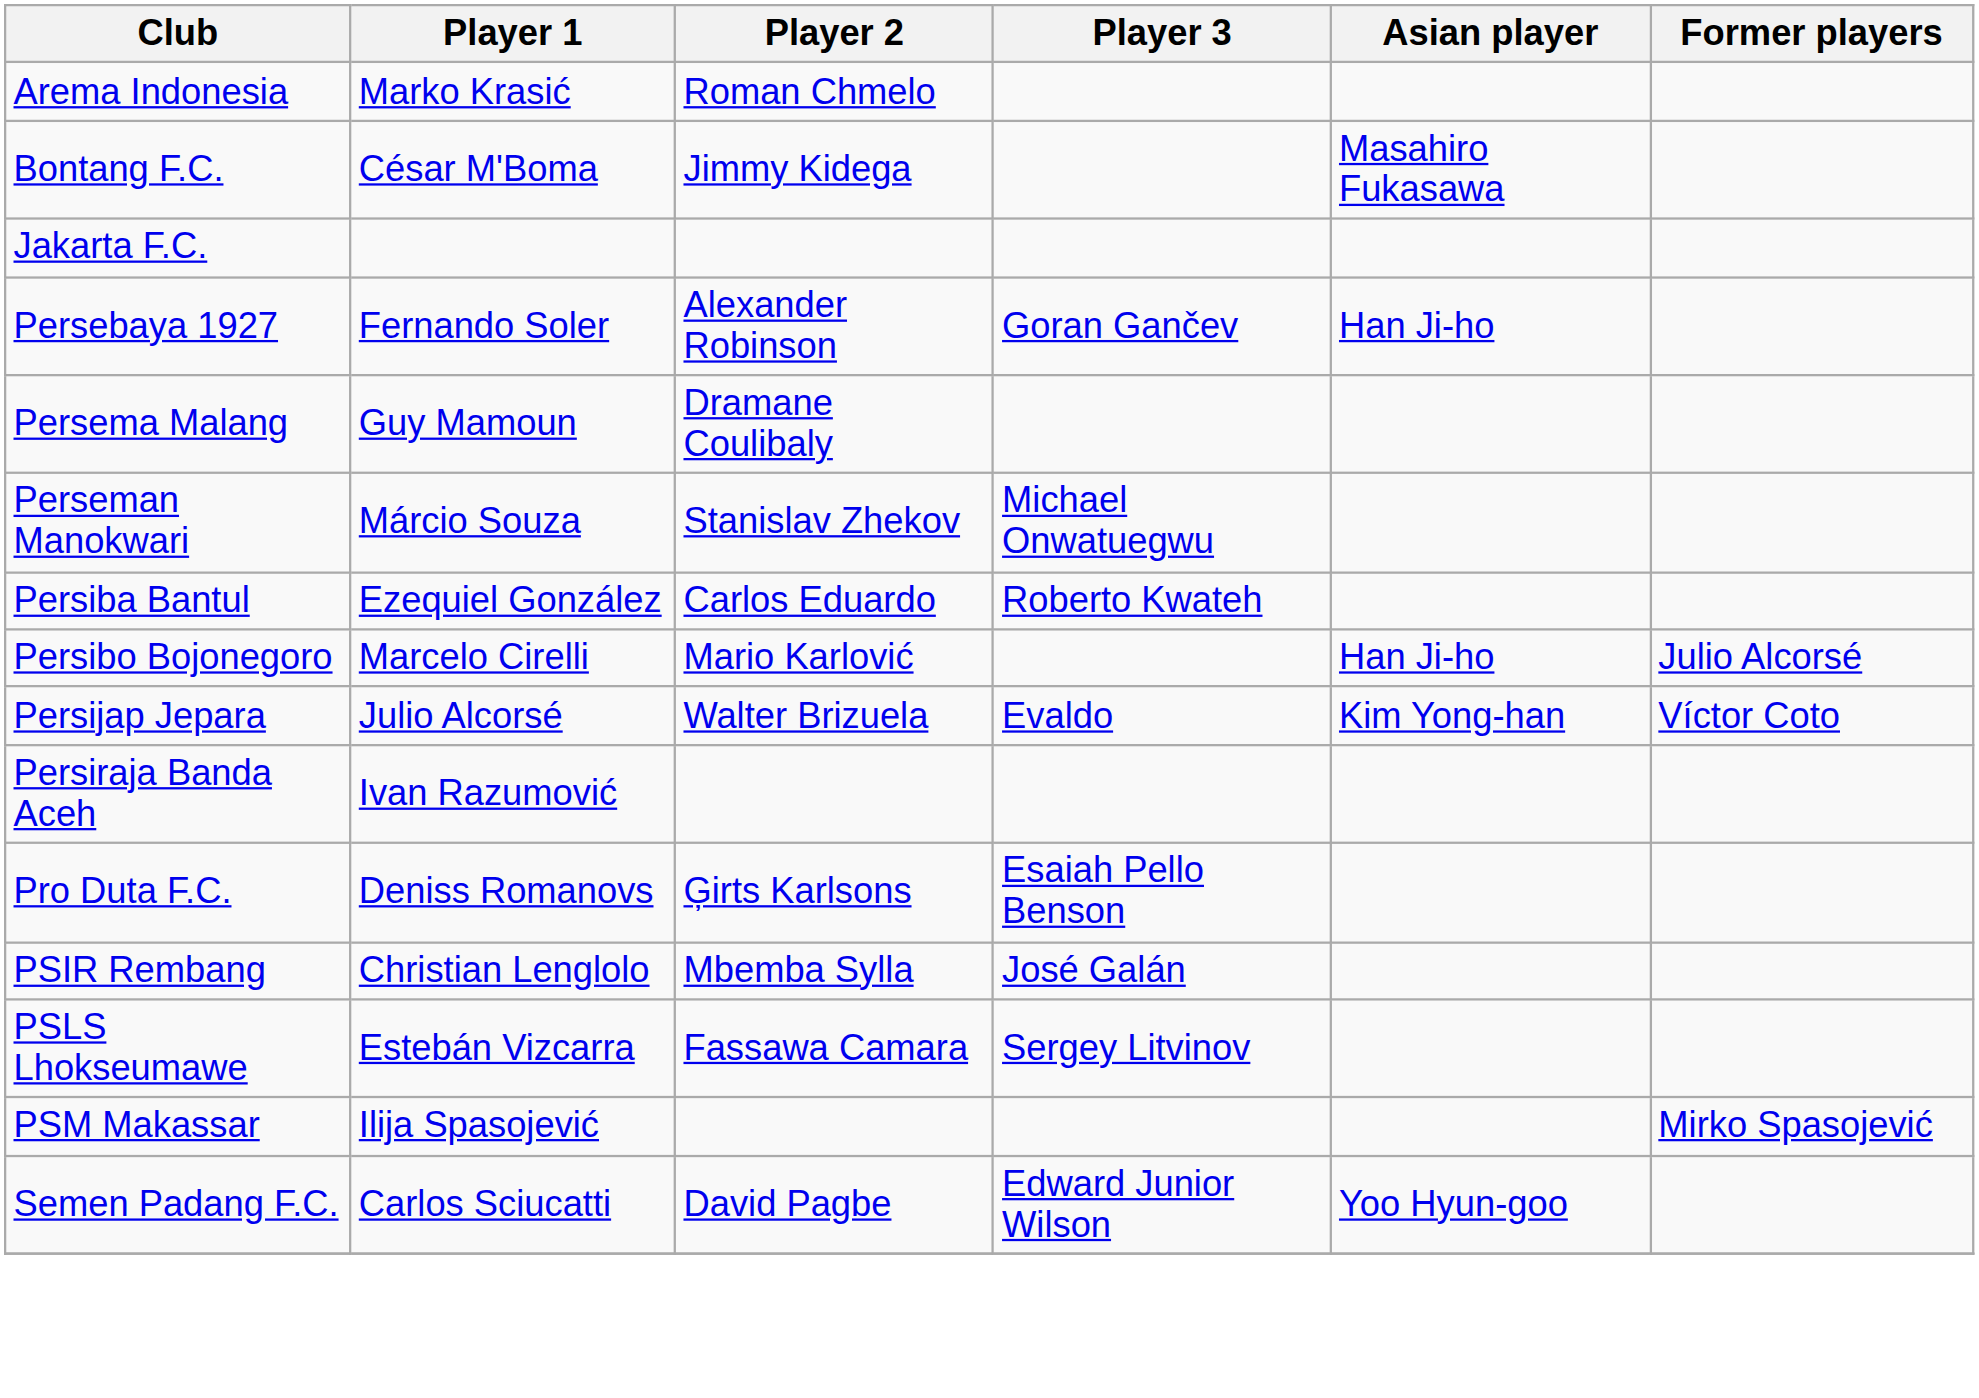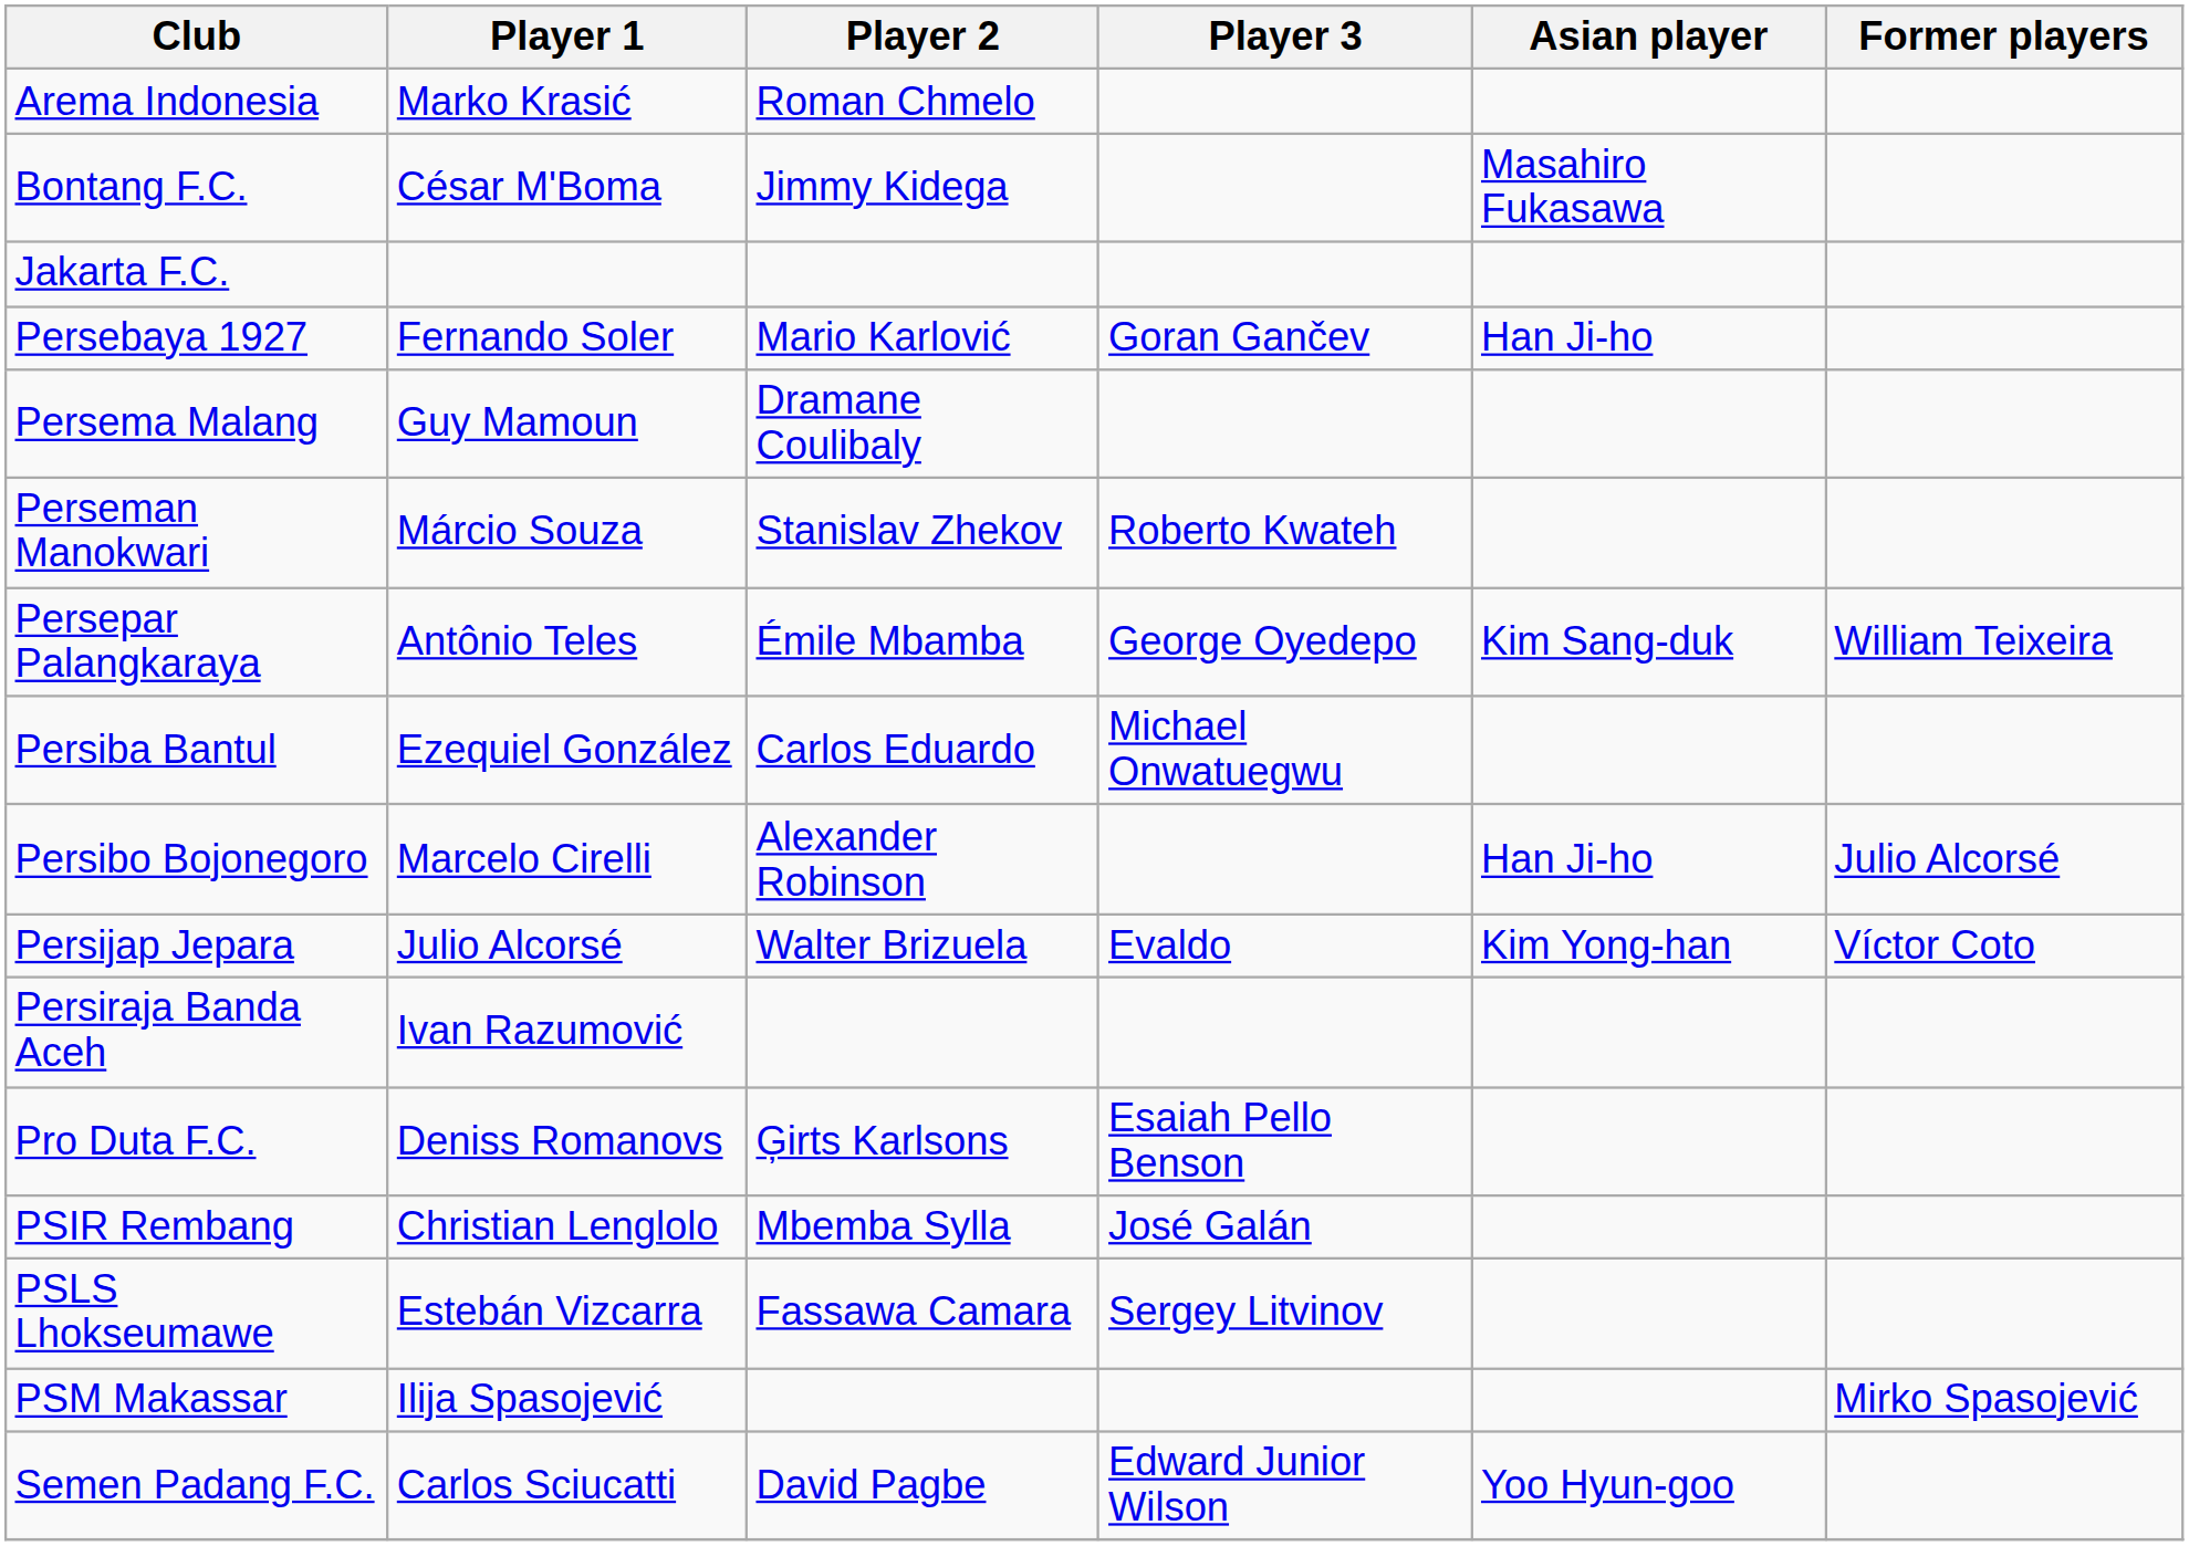Persebaya 1927 | Player 2: Alexander Robinson -> Mario Karlović
Perseman Manokwari | Player 3: Michael Onwatuegwu -> Roberto Kwateh
+ row: Persepar Palangkaraya | Antônio Teles | Émile Mbamba | George Oyedepo | Kim Sang-duk | William Teixeira
Persiba Bantul | Player 3: Roberto Kwateh -> Michael Onwatuegwu
Persibo Bojonegoro | Player 2: Mario Karlović -> Alexander Robinson
